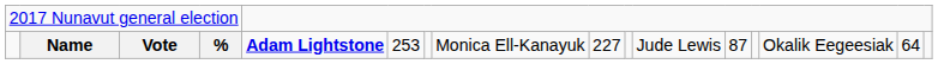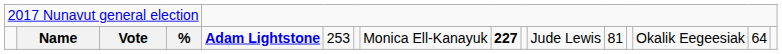Name | column 9: normal -> bold
Name | column 12: 87 -> 81
